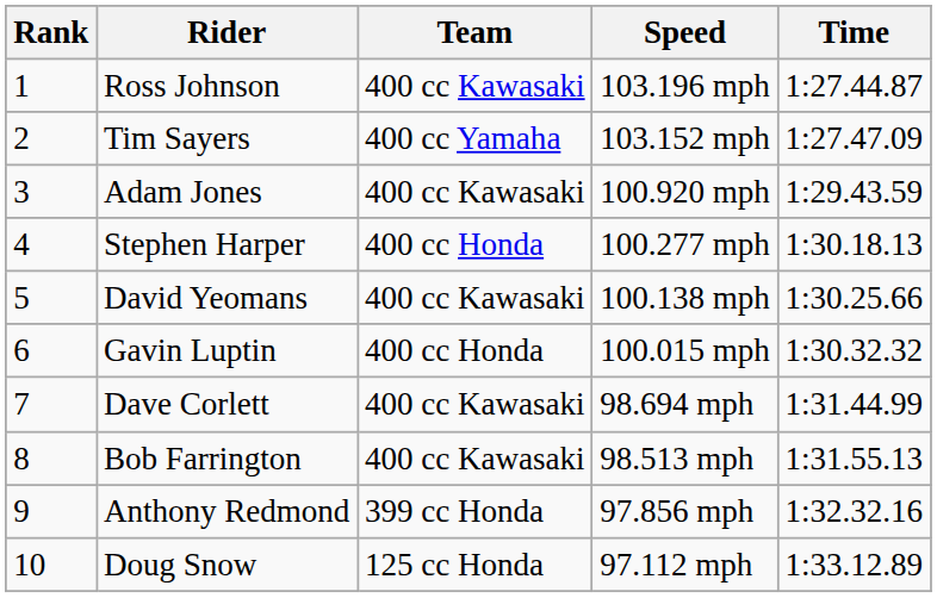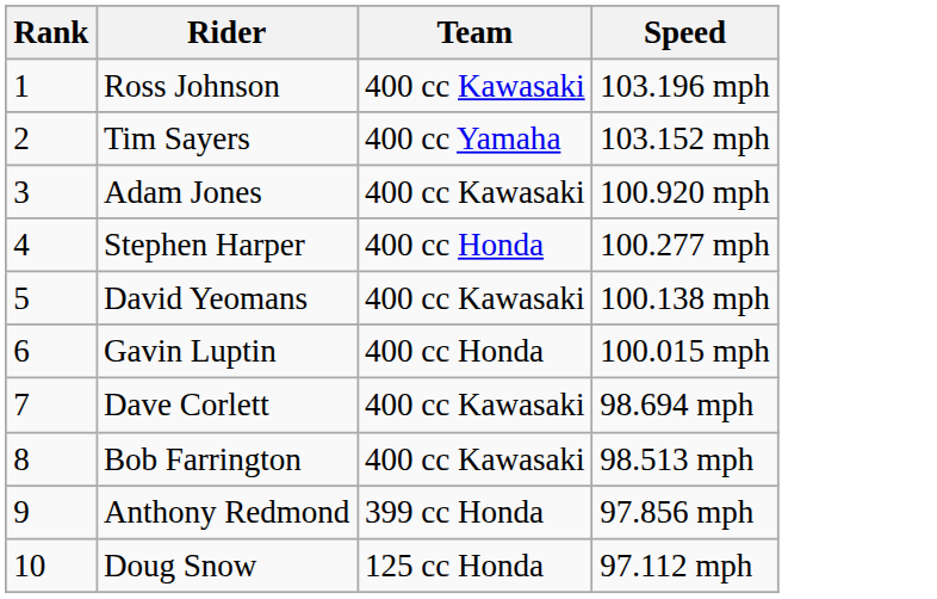- column: Time | 1:27.44.87 | 1:27.47.09 | 1:29.43.59 | 1:30.18.13 | 1:30.25.66 | 1:30.32.32 | 1:31.44.99 | 1:31.55.13 | 1:32.32.16 | 1:33.12.89
